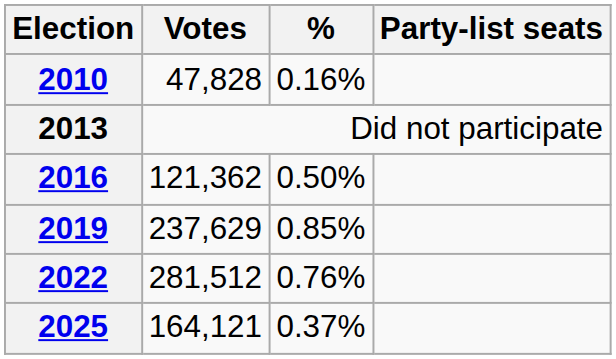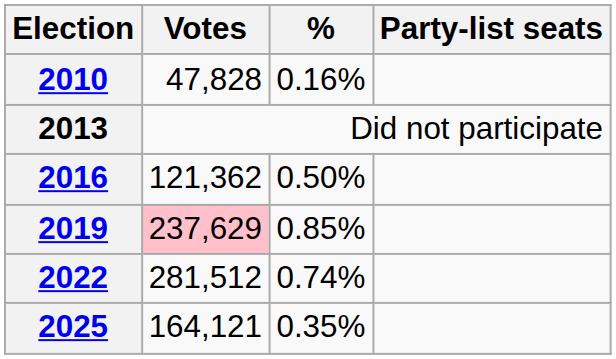2019 | Votes: no background -> pink background
2022 | %: 0.76% -> 0.74%
2025 | %: 0.37% -> 0.35%
